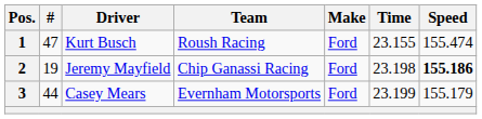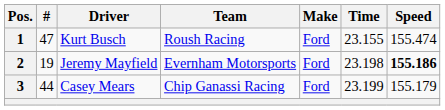2 | Team: Chip Ganassi Racing -> Evernham Motorsports
3 | Team: Evernham Motorsports -> Chip Ganassi Racing
